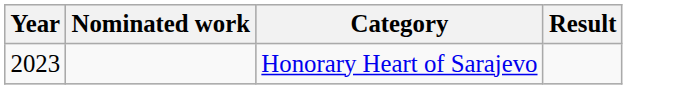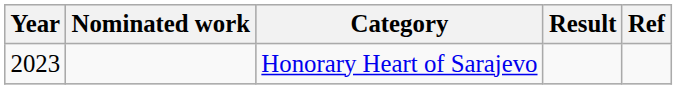+ column: Ref
